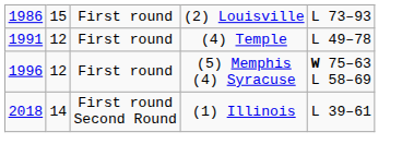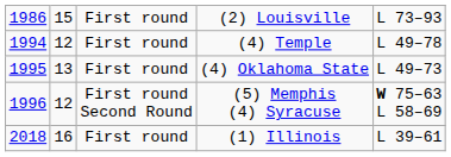(4) Temple | column 1: 1991 -> 1994
+ row: 1995 | 13 | First round | (4) Oklahoma State | L 49–73
(5) Memphis (4) Syracuse | column 3: First round -> First round Second Round
(1) Illinois | column 2: 14 -> 16
(1) Illinois | column 3: First round Second Round -> First round
